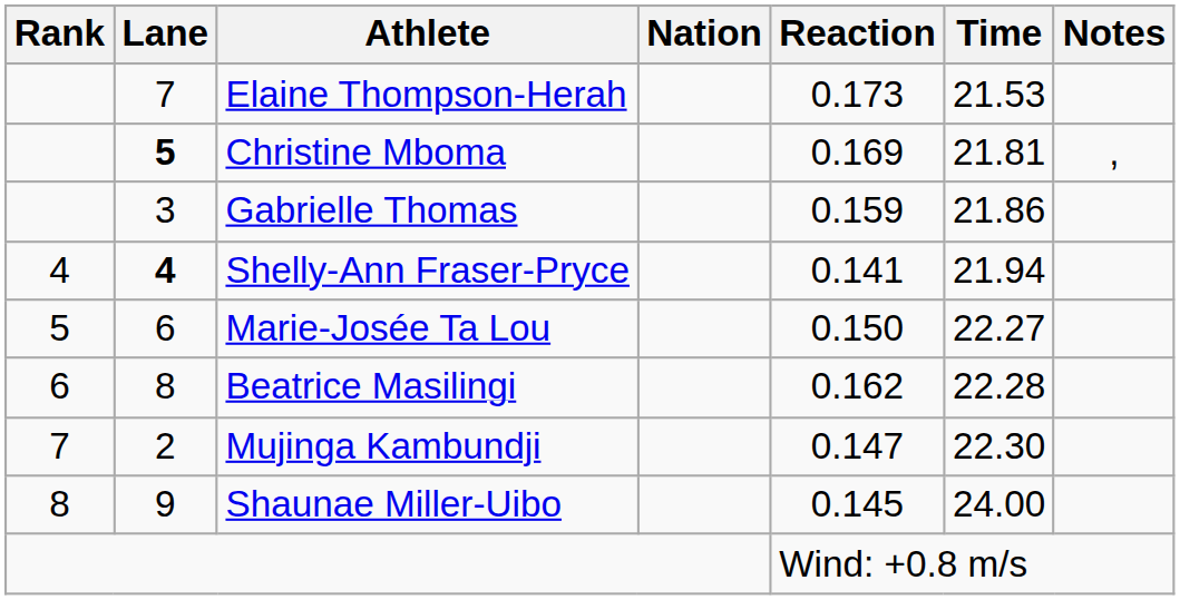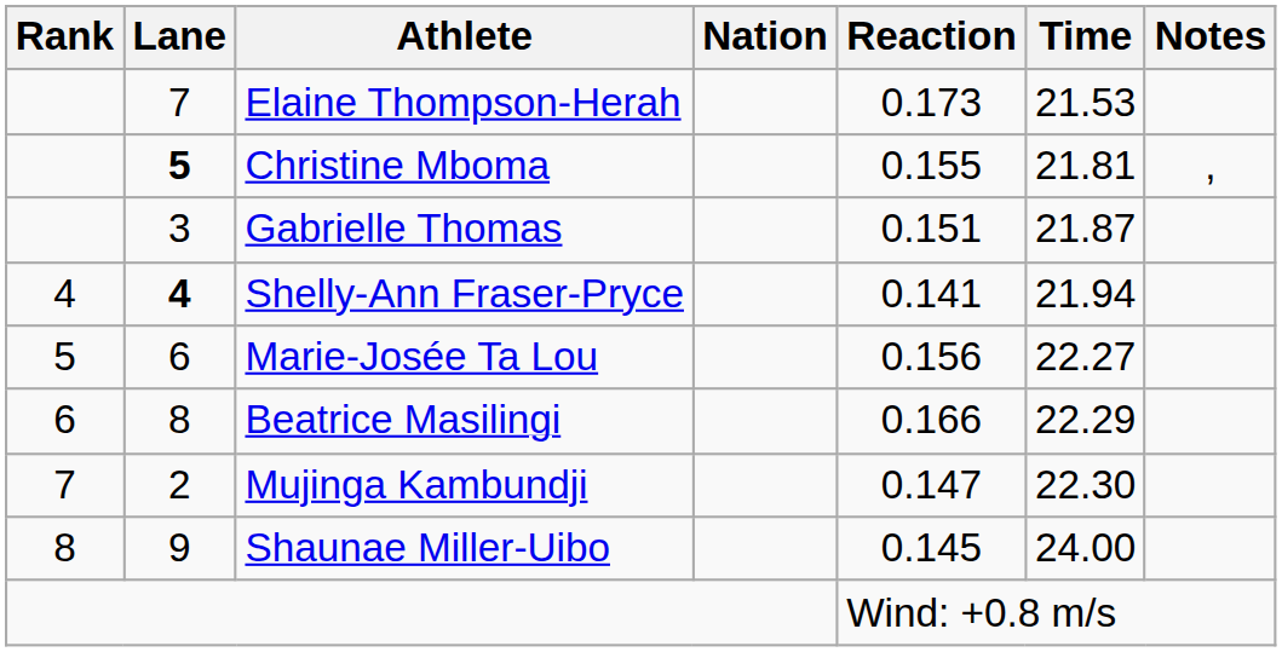Christine Mboma | Reaction: 0.169 -> 0.155
Gabrielle Thomas | Reaction: 0.159 -> 0.151
Gabrielle Thomas | Time: 21.86 -> 21.87
Marie-Josée Ta Lou | Reaction: 0.150 -> 0.156
Beatrice Masilingi | Reaction: 0.162 -> 0.166
Beatrice Masilingi | Time: 22.28 -> 22.29
